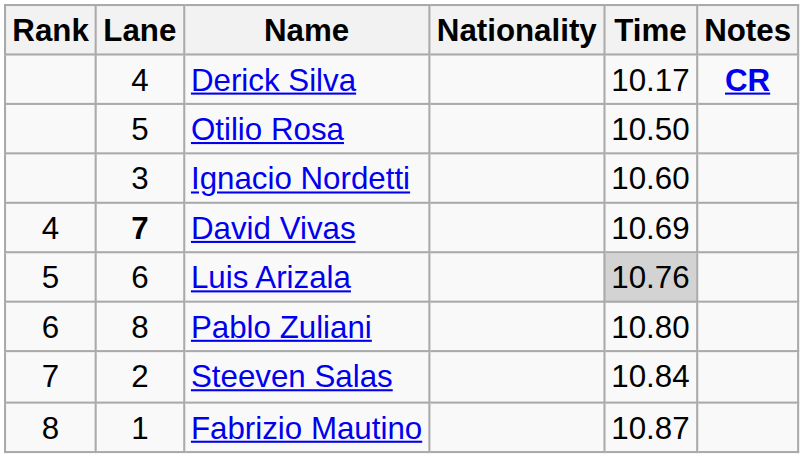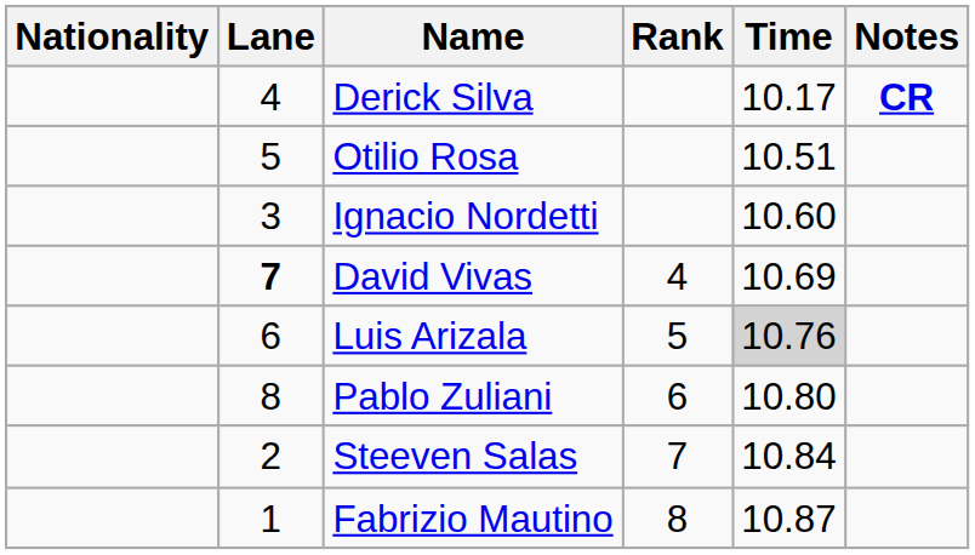columns swapped: Rank <-> Nationality
Otilio Rosa | Time: 10.50 -> 10.51
